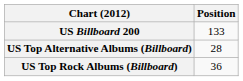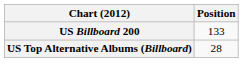- row: US Top Rock Albums (Billboard) | 36
